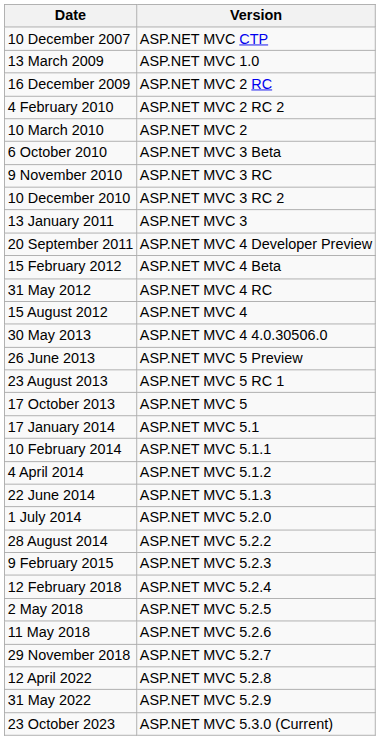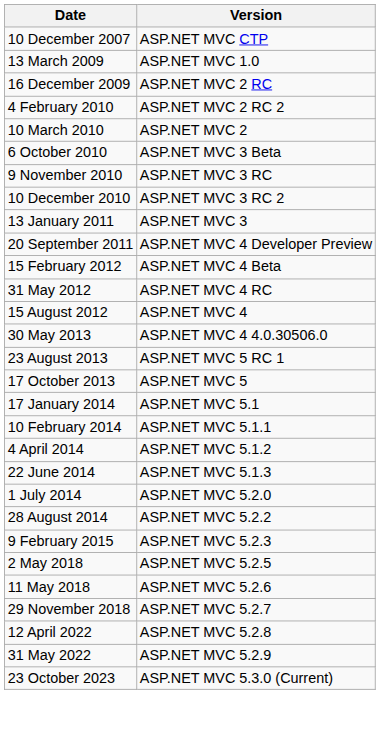- row: 26 June 2013 | ASP.NET MVC 5 Preview
- row: 12 February 2018 | ASP.NET MVC 5.2.4
